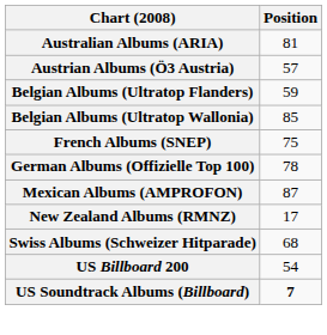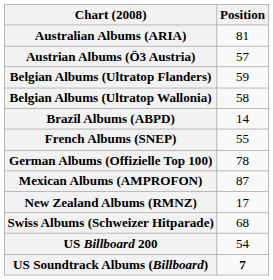Belgian Albums (Ultratop Wallonia) | Position: 85 -> 58
+ row: Brazil Albums (ABPD) | 14
French Albums (SNEP) | Position: 75 -> 55
